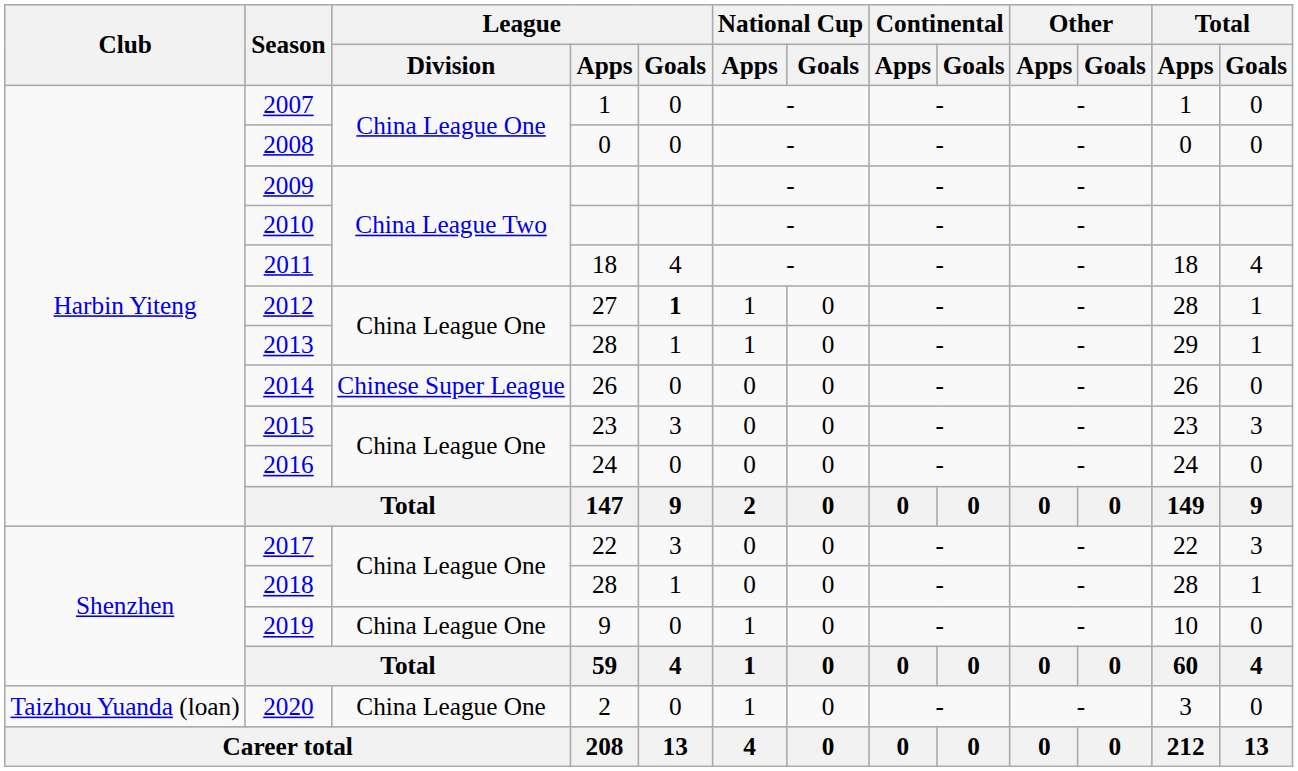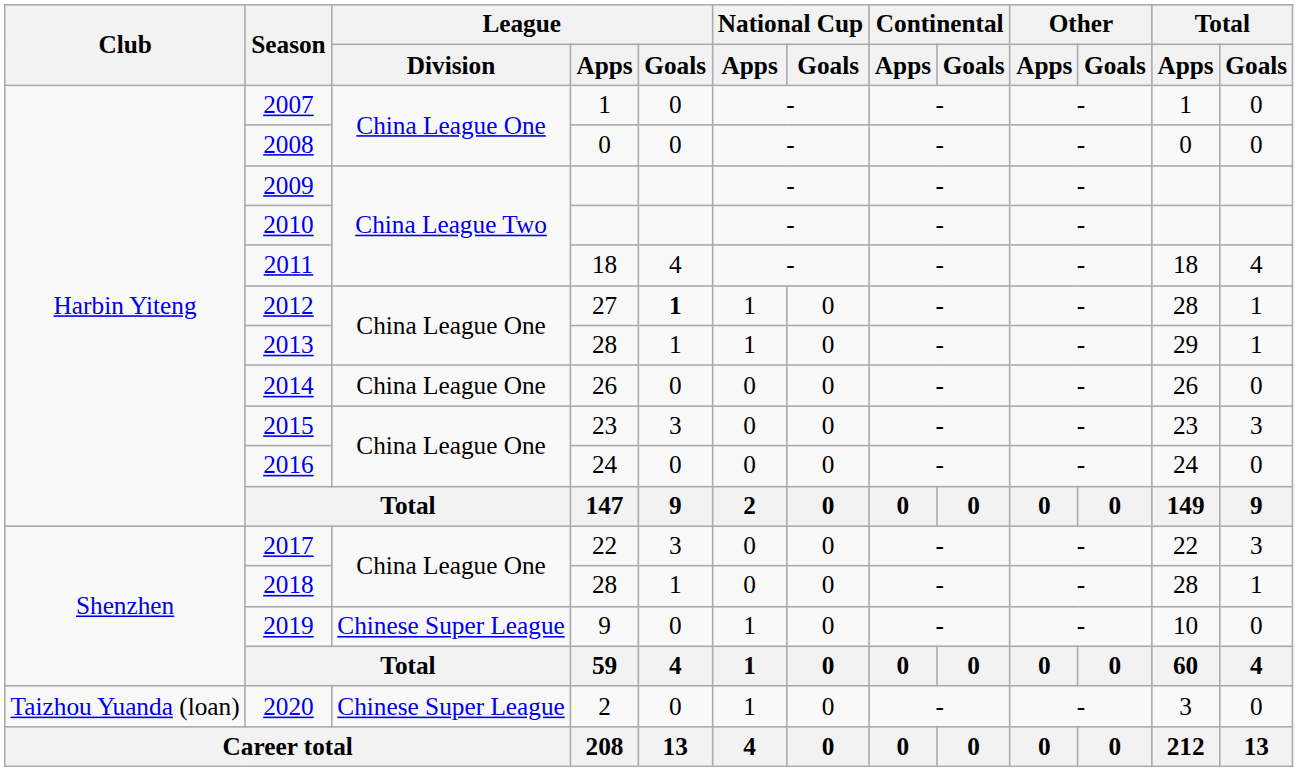2014 | League / Division: Chinese Super League -> China League One
2019 | League / Division: China League One -> Chinese Super League
2020 | League / Division: China League One -> Chinese Super League
